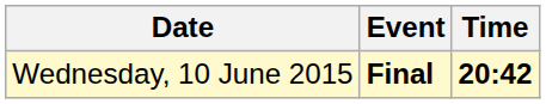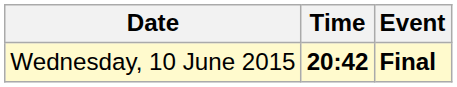columns swapped: Time <-> Event
